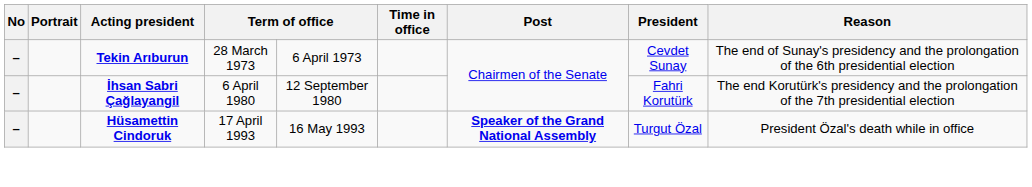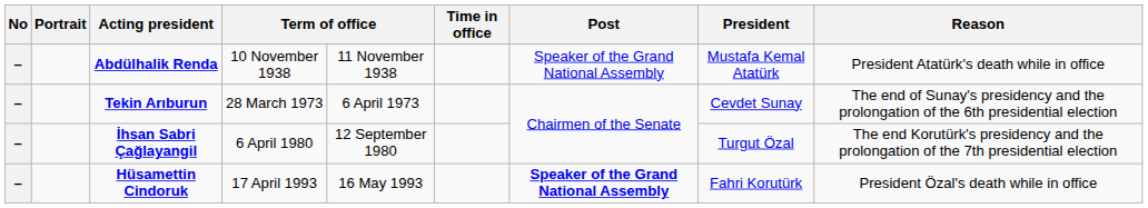+ row: – | Abdülhalik Renda | 10 November 1938 | 11 November 1938 | Speaker of the Grand National Assembly | Mustafa Kemal Atatürk | President Atatürk's death while in office
İhsan Sabri Çağlayangil | President: Fahri Korutürk -> Turgut Özal
Hüsamettin Cindoruk | President: Turgut Özal -> Fahri Korutürk
